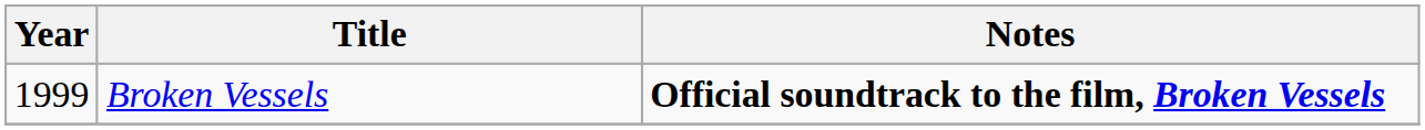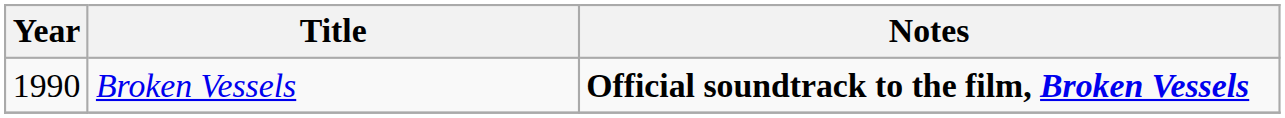Broken Vessels | Year: 1999 -> 1990
